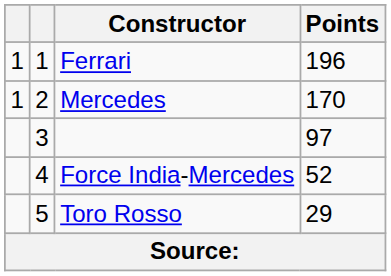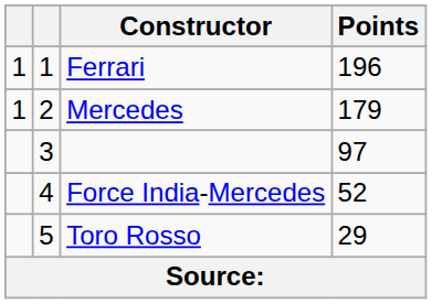Mercedes | Points: 170 -> 179
